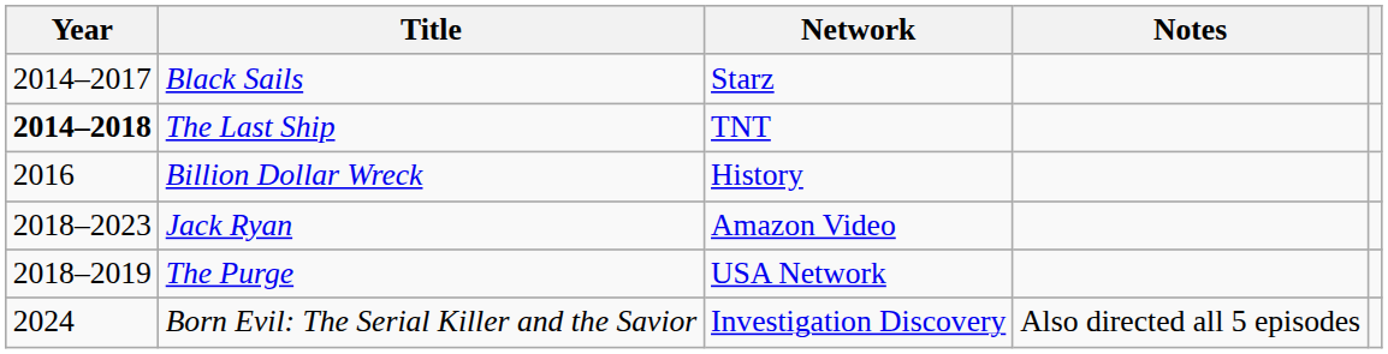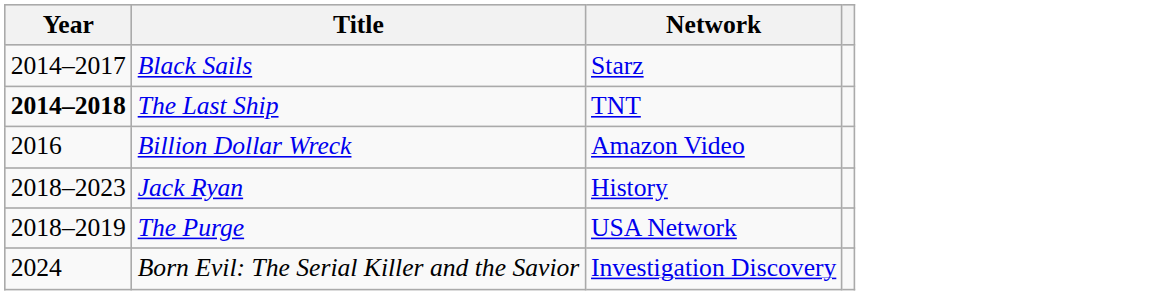- column: Notes | Also directed all 5 episodes
Billion Dollar Wreck | Network: History -> Amazon Video
Jack Ryan | Network: Amazon Video -> History
